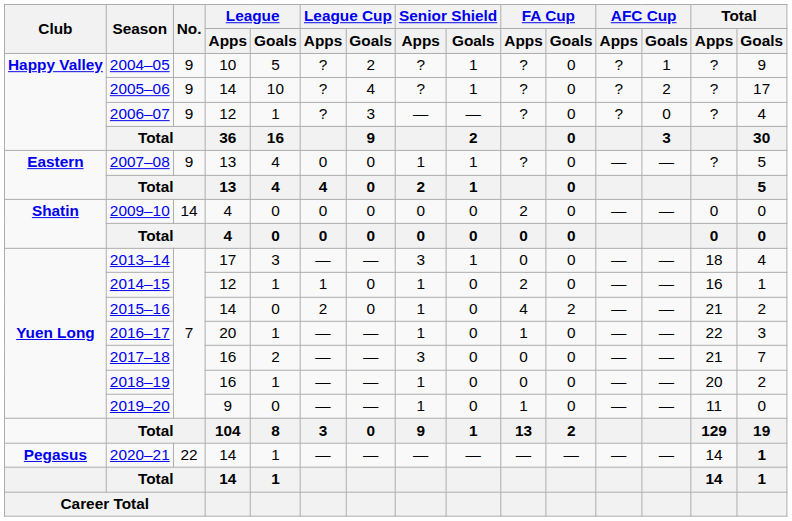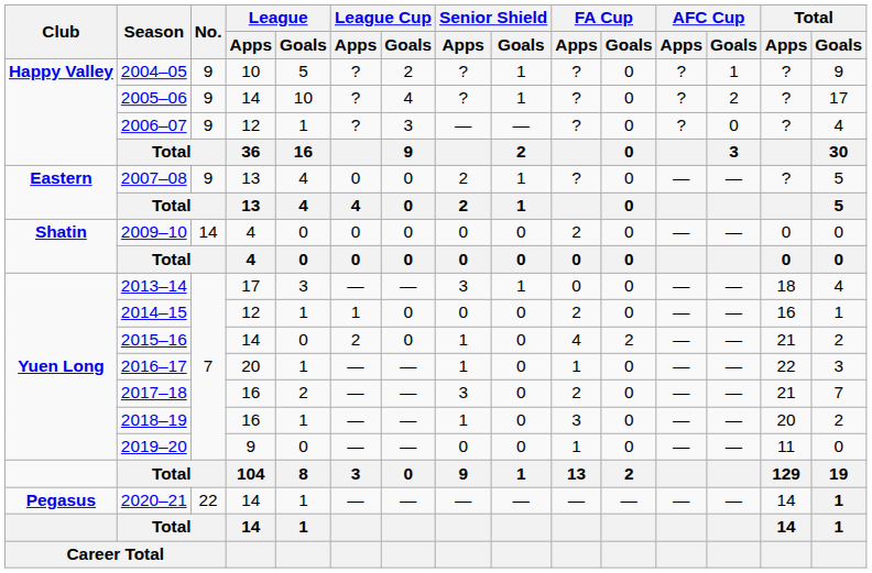2007–08 | Senior Shield / Apps: 1 -> 2
2014–15 | Senior Shield / Apps: 1 -> 0
2017–18 | FA Cup / Apps: 0 -> 2
2018–19 | FA Cup / Apps: 0 -> 3
2019–20 | Senior Shield / Apps: 1 -> 0
